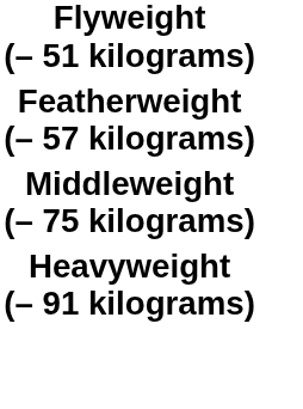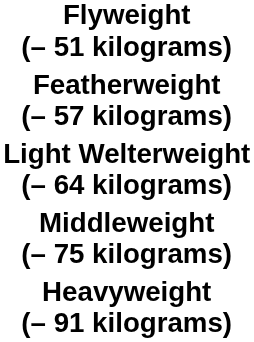+ row: Light Welterweight (– 64 kilograms)
